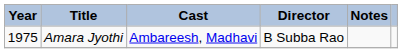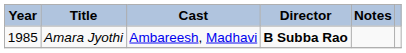Amara Jyothi | Year: 1975 -> 1985
Amara Jyothi | Director: normal -> bold
